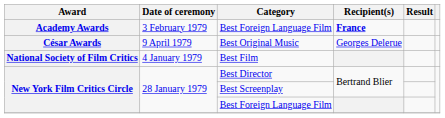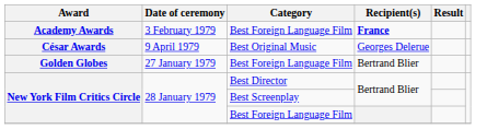+ row: Golden Globes | 27 January 1979 | Best Foreign Language Film | Bertrand Blier
- row: National Society of Film Critics | 4 January 1979 | Best Film
